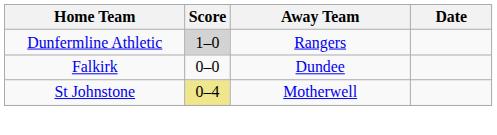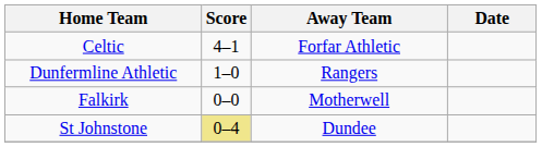+ row: Celtic | 4–1 | Forfar Athletic
Dunfermline Athletic | Score: lightgrey background -> no background
Falkirk | Away Team: Dundee -> Motherwell
St Johnstone | Away Team: Motherwell -> Dundee
